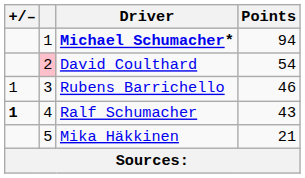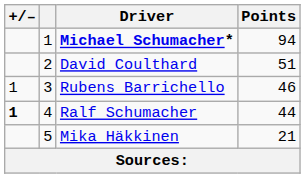David Coulthard | column 2: pink background -> no background
David Coulthard | Points: 54 -> 51
Ralf Schumacher | Points: 43 -> 44
